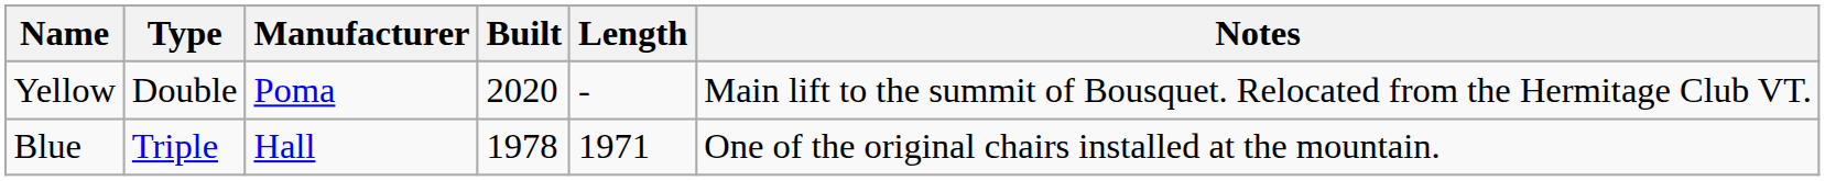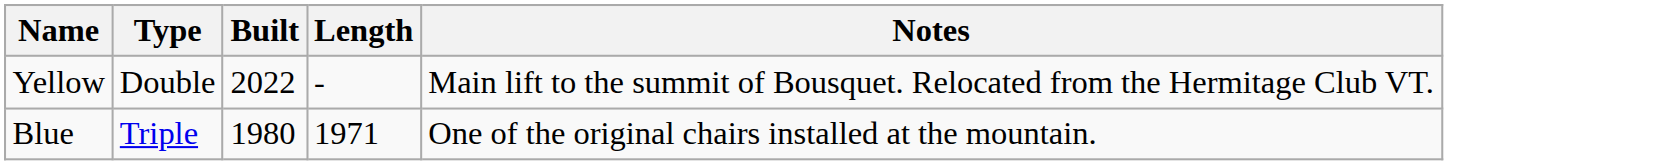- column: Manufacturer | Poma | Hall
Yellow | Built: 2020 -> 2022
Blue | Built: 1978 -> 1980
